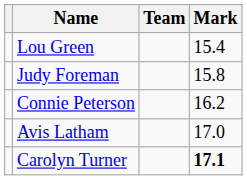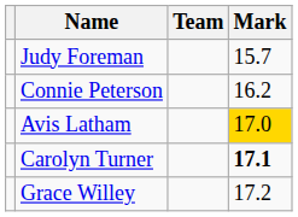- row: Lou Green | 15.4
Judy Foreman | Mark: 15.8 -> 15.7
Avis Latham | Mark: no background -> gold background
+ row: Grace Willey | 17.2
